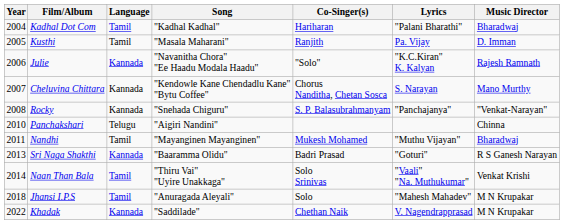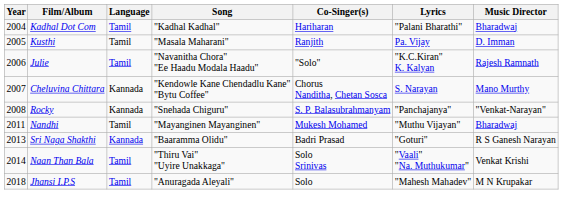Julie | Language: Kannada -> Tamil
- row: 2010 | Panchakshari | Telugu | "Aigiri Nandini" | Chinna
- row: 2022 | Khadak | Kannada | "Saddilade" | Chethan Naik | V. Nagendrapprasad | M N Krupakar
